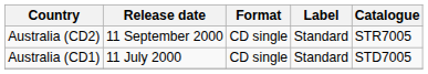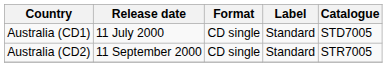rows swapped: Australia (CD1) <-> Australia (CD2)
